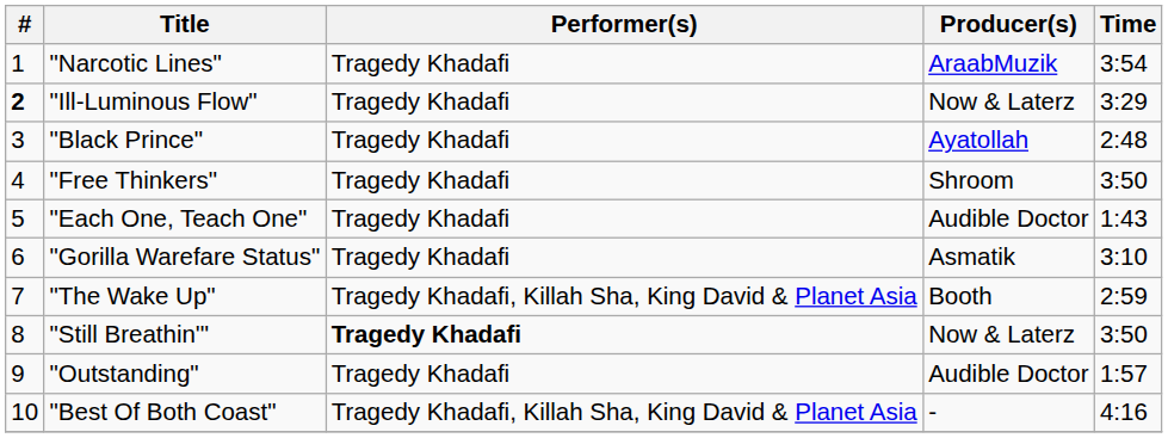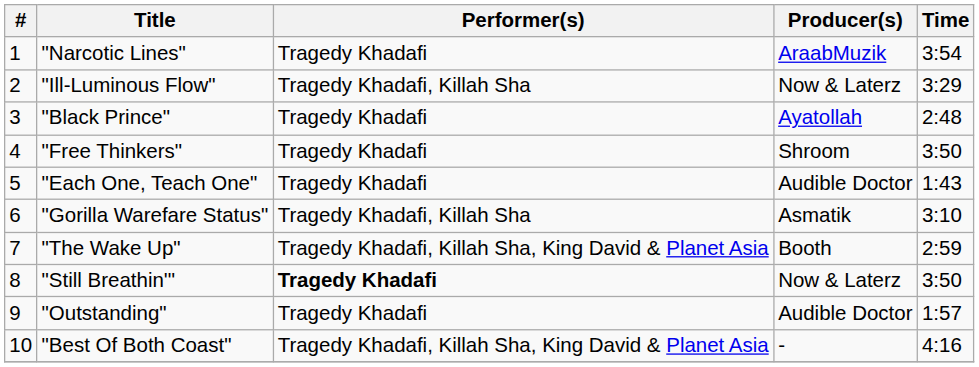"Ill-Luminous Flow" | #: bold -> normal
"Ill-Luminous Flow" | Performer(s): Tragedy Khadafi -> Tragedy Khadafi, Killah Sha
"Gorilla Warefare Status" | Performer(s): Tragedy Khadafi -> Tragedy Khadafi, Killah Sha
